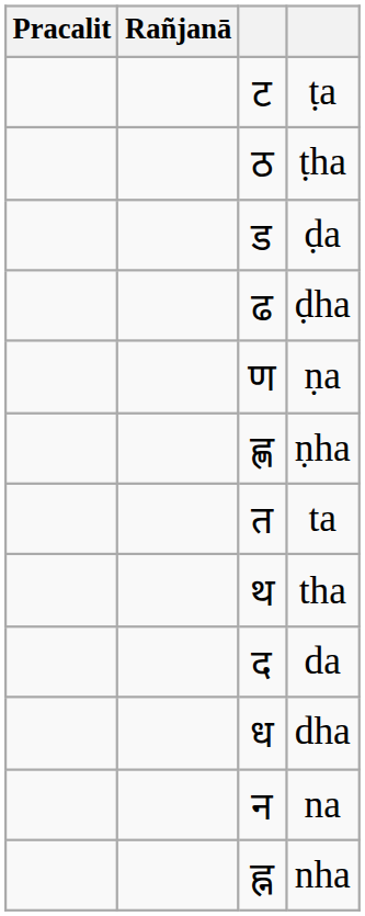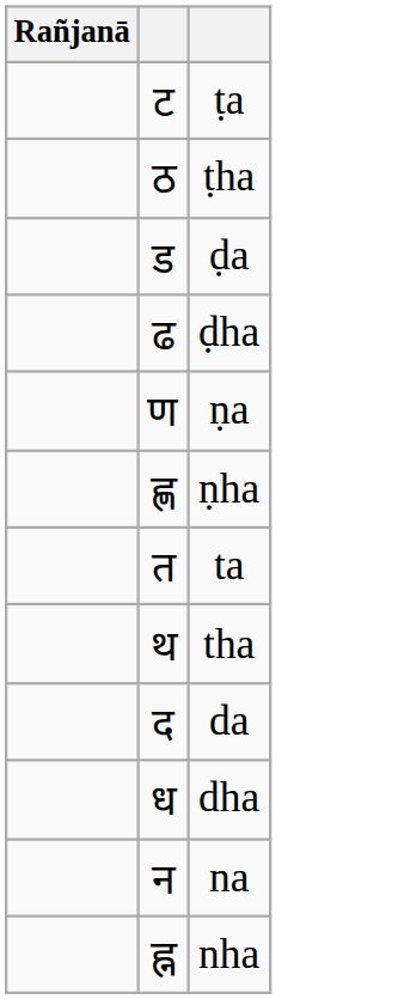- column: Pracalit
